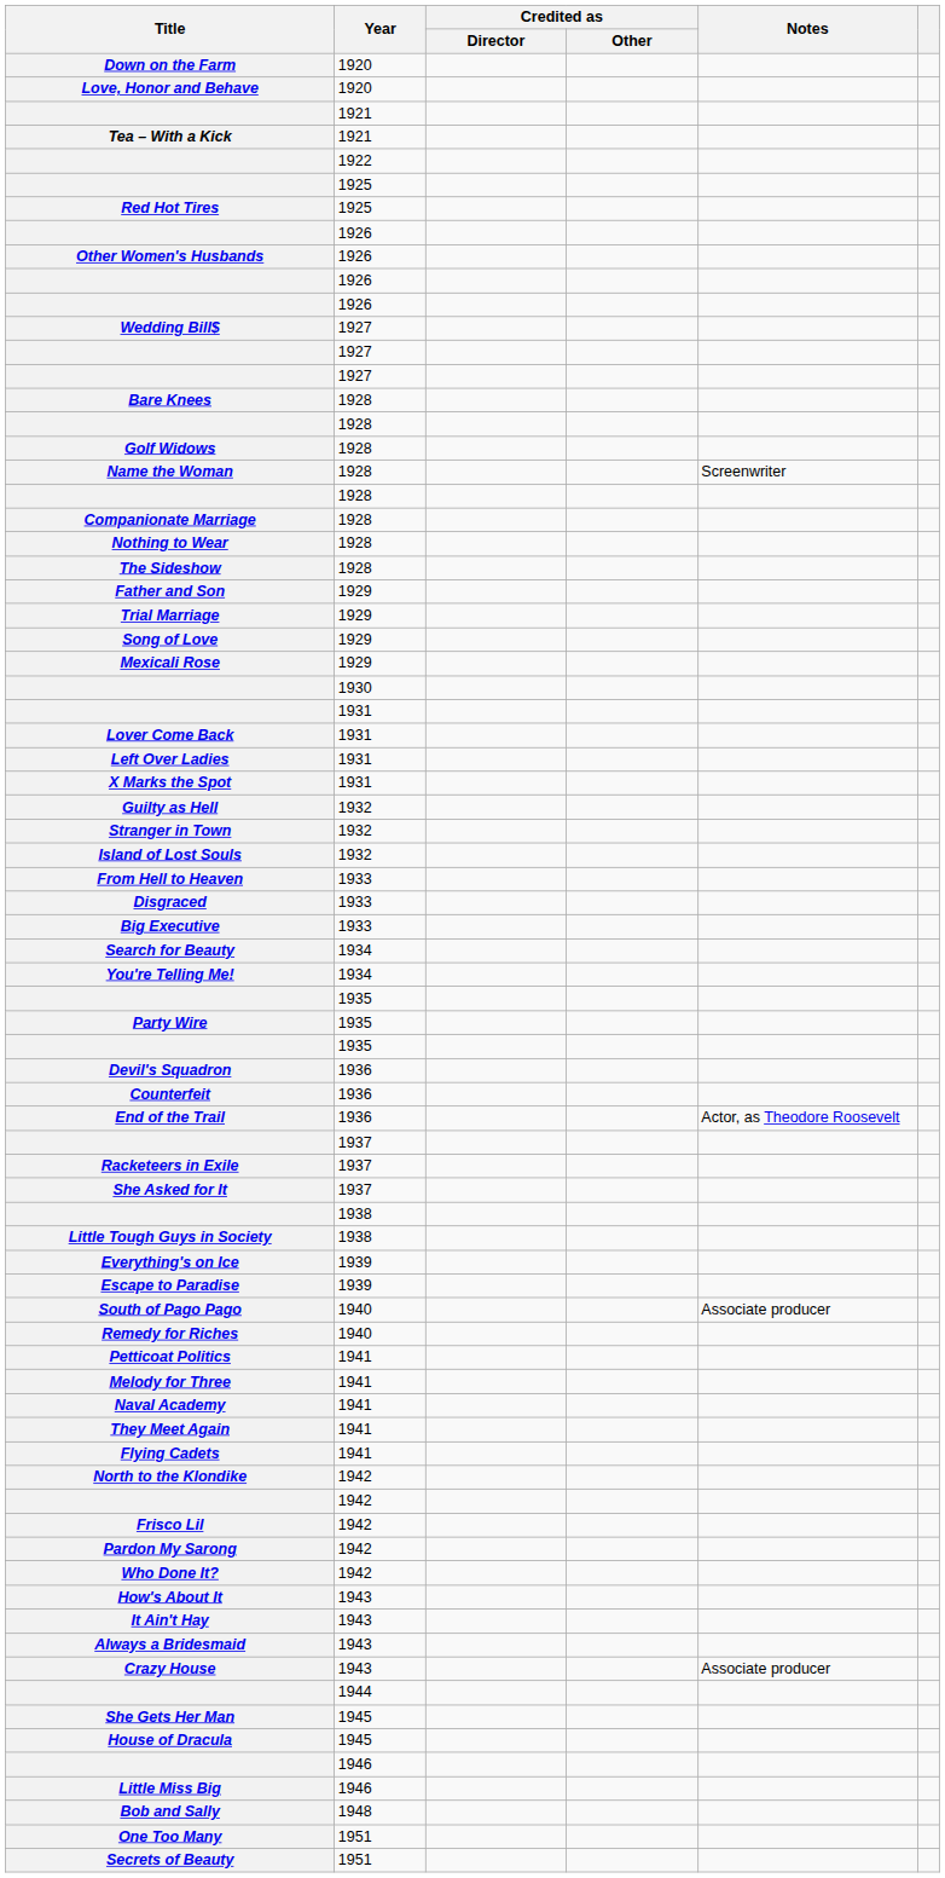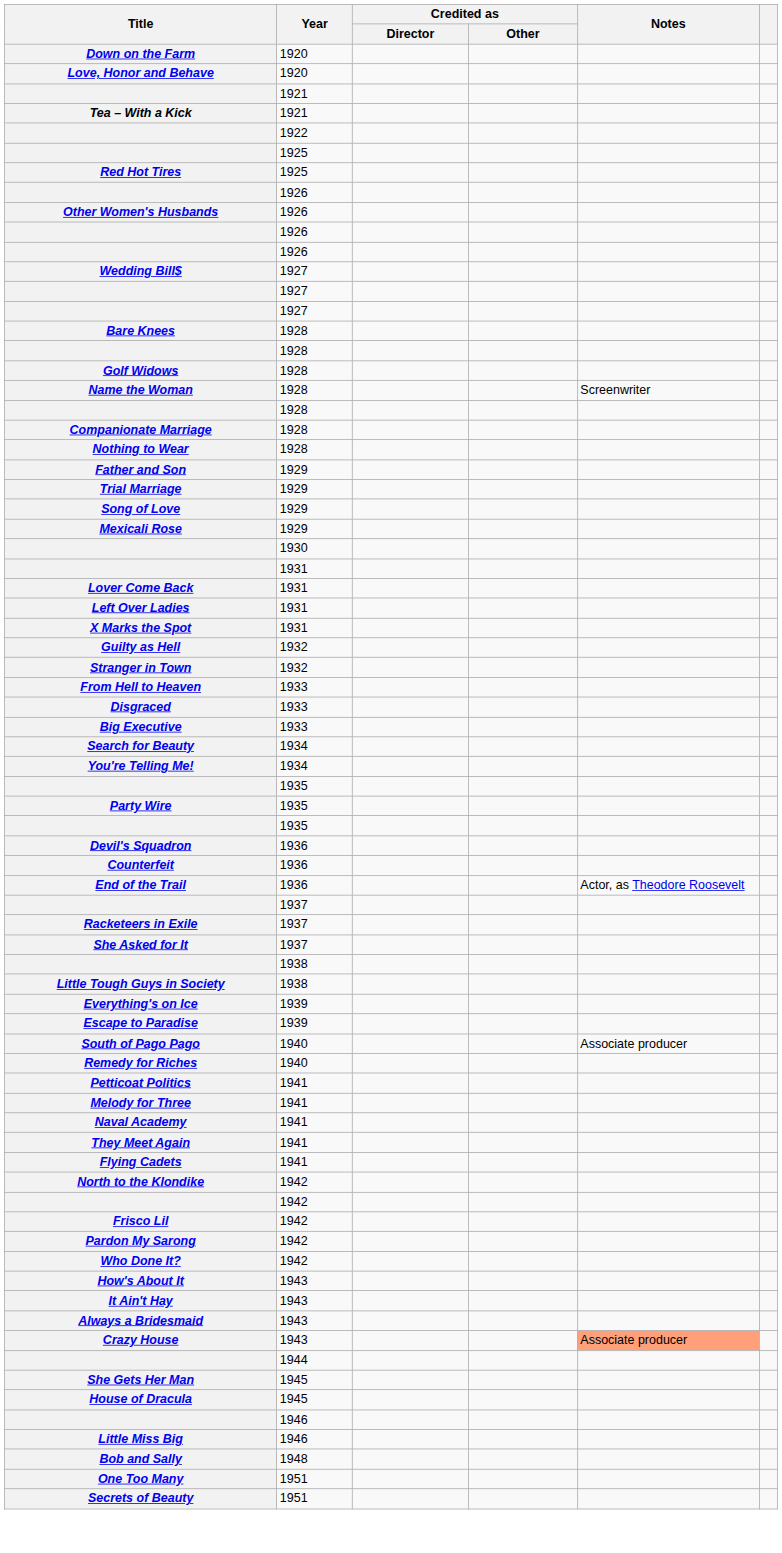- row: The Sideshow | 1928
- row: Island of Lost Souls | 1932
Crazy House | Notes: no background -> lightsalmon background
